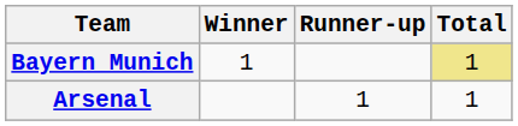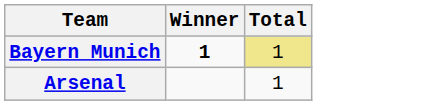- column: Runner-up | 1
Bayern Munich | Winner: normal -> bold
